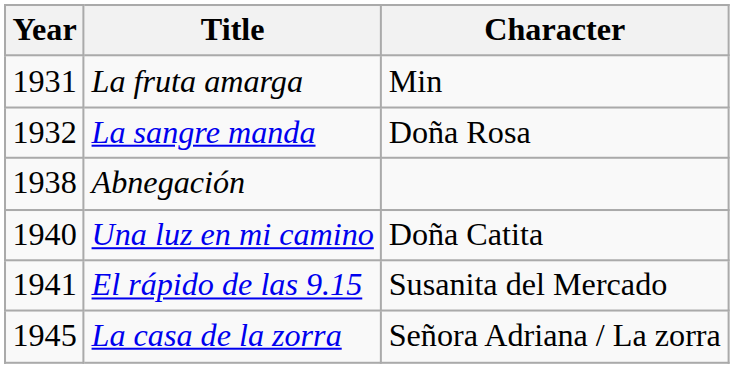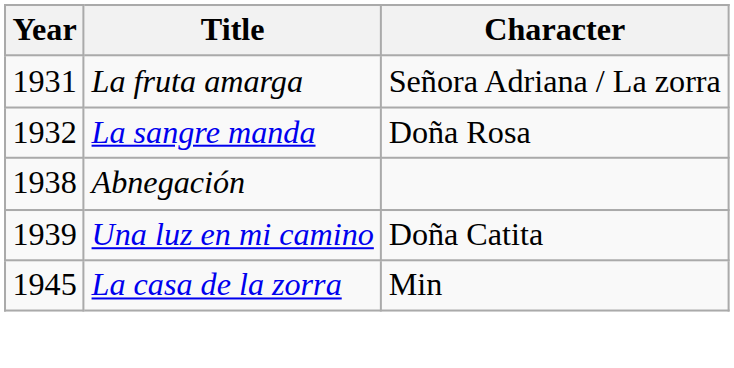La fruta amarga | Character: Min -> Señora Adriana / La zorra
Una luz en mi camino | Year: 1940 -> 1939
- row: 1941 | El rápido de las 9.15 | Susanita del Mercado
La casa de la zorra | Character: Señora Adriana / La zorra -> Min
